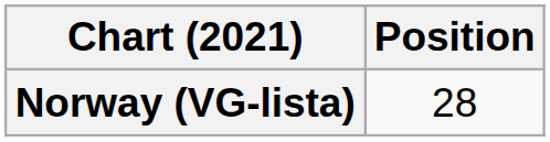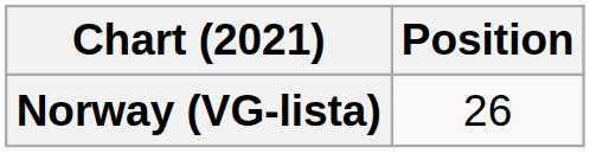Norway (VG-lista) | Position: 28 -> 26
